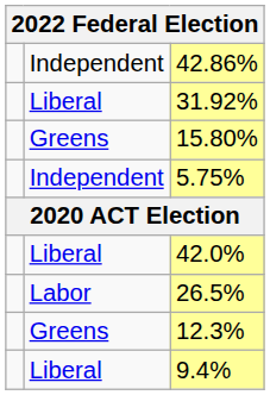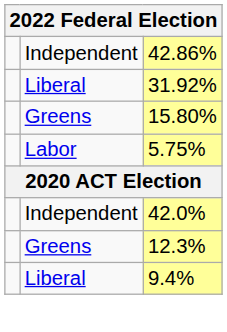5.75% | column 2: Independent -> Labor
42.0% | column 2: Liberal -> Independent
- row: Labor | 26.5%
